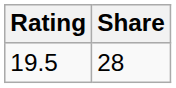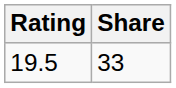19.5 | Share: 28 -> 33
